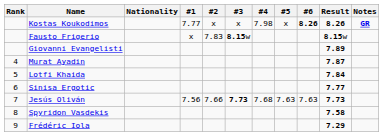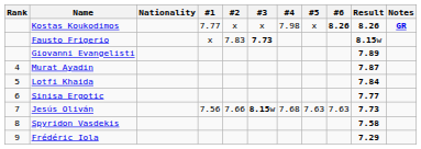Fausto Frigerio | #3: 8.15w -> 7.73
Jesús Oliván | #3: 7.73 -> 8.15w
